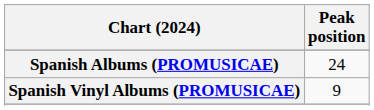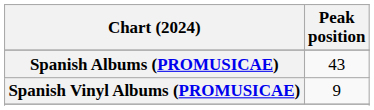Spanish Albums (PROMUSICAE) | Peak position: 24 -> 43
